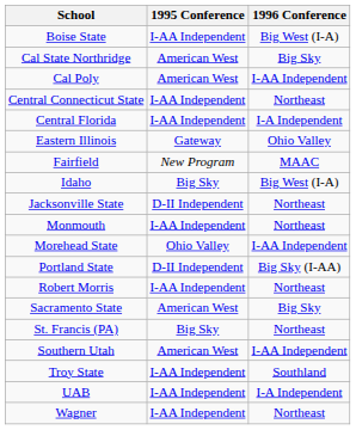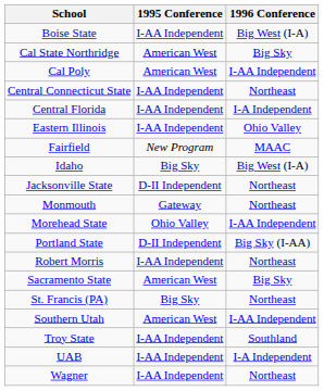Eastern Illinois | 1995 Conference: Gateway -> I-AA Independent
Monmouth | 1995 Conference: I-AA Independent -> Gateway
